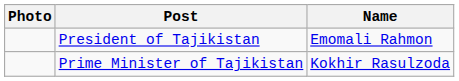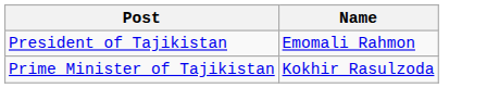- column: Photo
